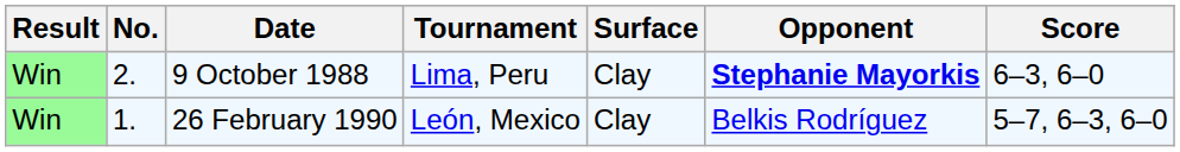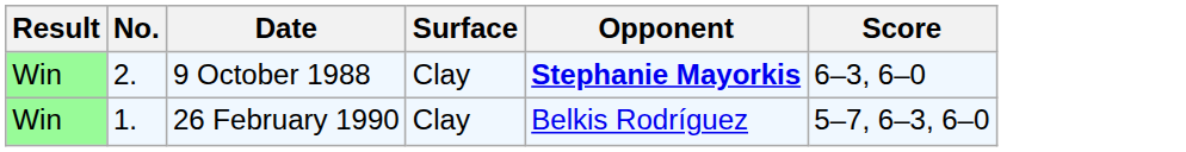- column: Tournament | Lima, Peru | León, Mexico
